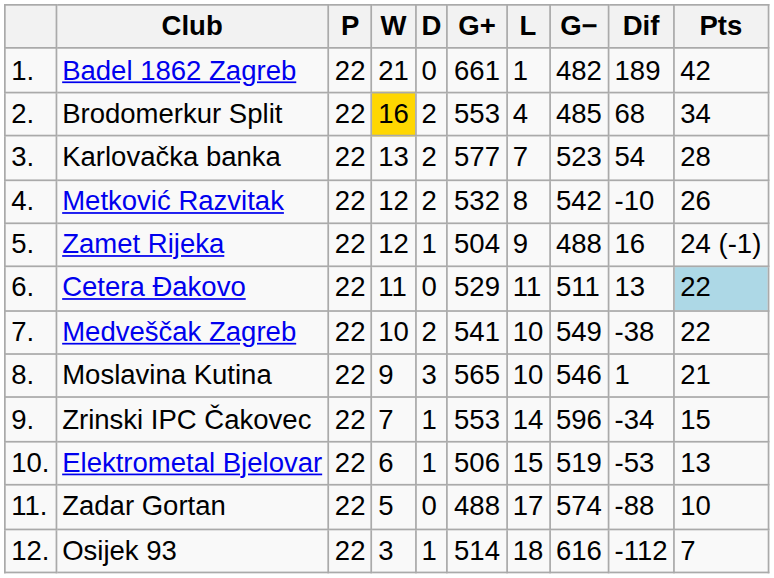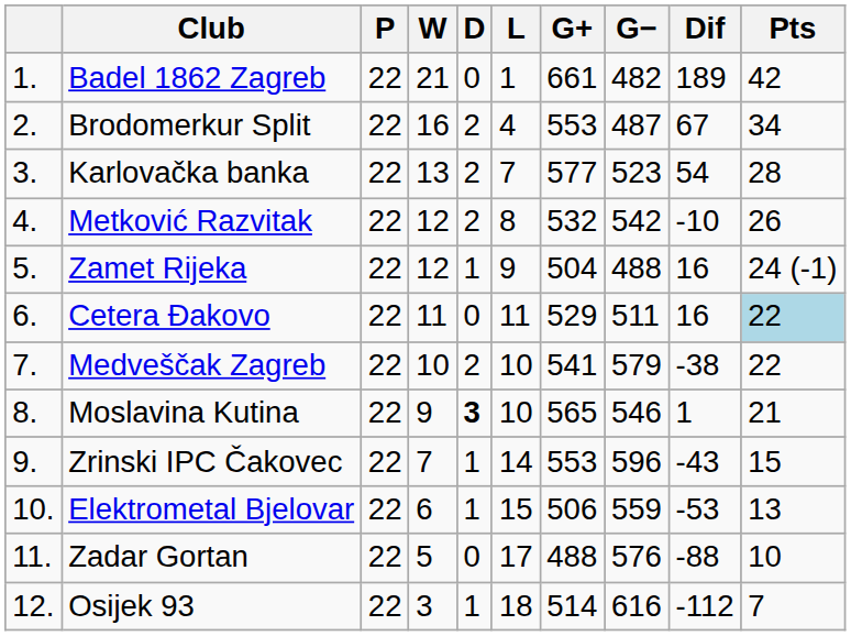columns swapped: L <-> G+
Brodomerkur Split | W: gold background -> no background
Brodomerkur Split | G−: 485 -> 487
Brodomerkur Split | Dif: 68 -> 67
Cetera Đakovo | Dif: 13 -> 16
Medveščak Zagreb | G−: 549 -> 579
Moslavina Kutina | D: normal -> bold
Zrinski IPC Čakovec | Dif: -34 -> -43
Elektrometal Bjelovar | G−: 519 -> 559
Zadar Gortan | G−: 574 -> 576
